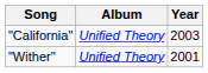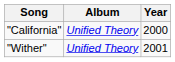"California" | Year: 2003 -> 2000
